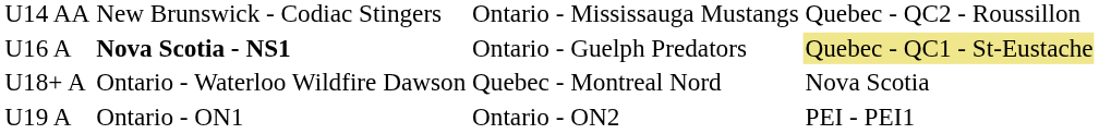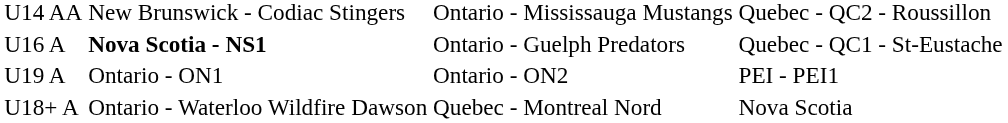U16 A | column 4: khaki background -> no background
rows swapped: U19 A <-> U18+ A
